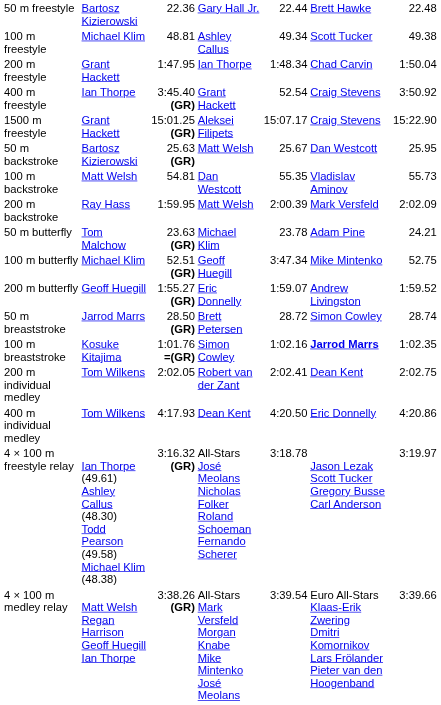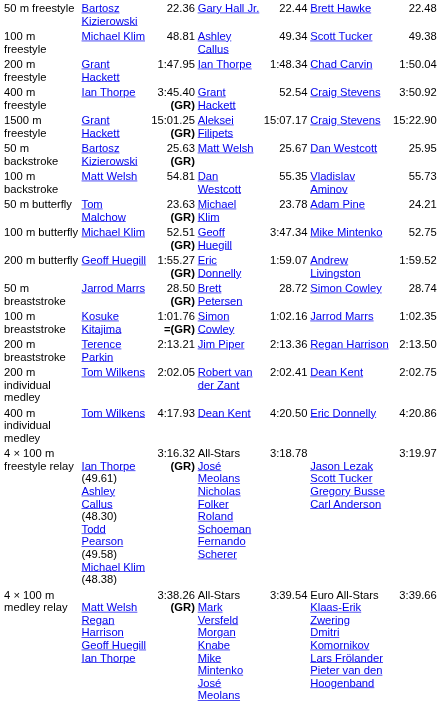- row: 200 m backstroke | Ray Hass | 1:59.95 | Matt Welsh | 2:00.39 | Mark Versfeld | 2:02.09
100 m breaststroke | column 6: bold -> normal
+ row: 200 m breaststroke | Terence Parkin | 2:13.21 | Jim Piper | 2:13.36 | Regan Harrison | 2:13.50
